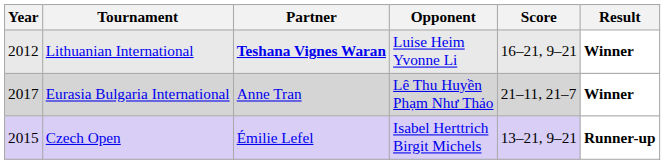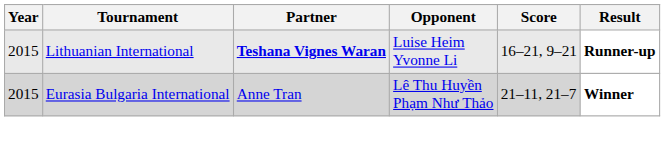Lithuanian International | Year: 2012 -> 2015
Lithuanian International | Result: Winner -> Runner-up
Eurasia Bulgaria International | Year: 2017 -> 2015
- row: 2015 | Czech Open | Émilie Lefel | Isabel Herttrich Birgit Michels | 13–21, 9–21 | Runner-up
